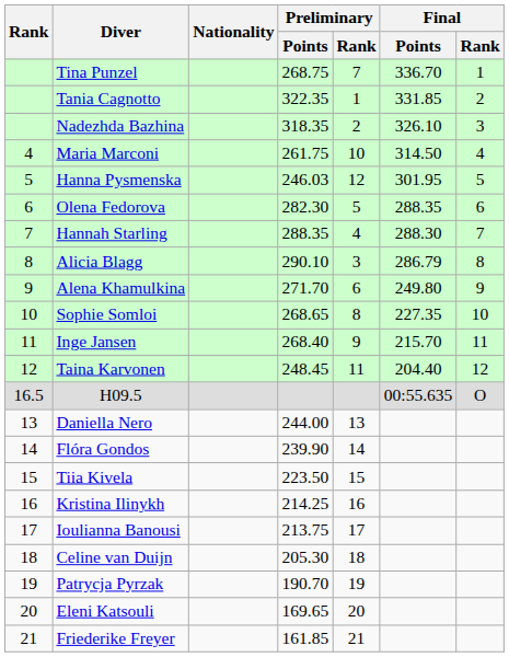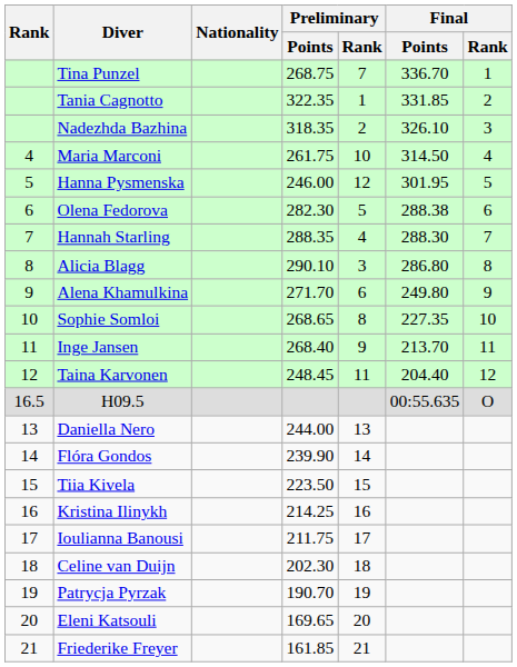Hanna Pysmenska | Preliminary / Points: 246.03 -> 246.00
Olena Fedorova | Final / Points: 288.35 -> 288.38
Alicia Blagg | Final / Points: 286.79 -> 286.80
Inge Jansen | Final / Points: 215.70 -> 213.70
Ioulianna Banousi | Preliminary / Points: 213.75 -> 211.75
Celine van Duijn | Preliminary / Points: 205.30 -> 202.30
